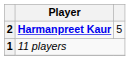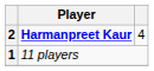2 | column 3: 5 -> 4
